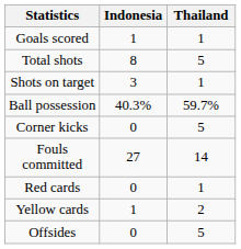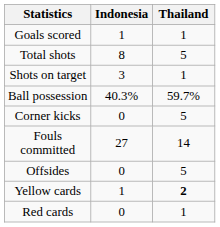rows swapped: Offsides <-> Red cards
Yellow cards | Thailand: normal -> bold
